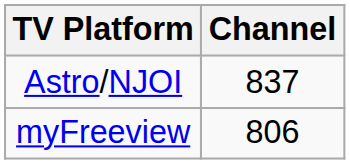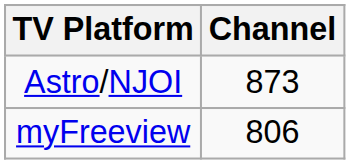Astro/NJOI | Channel: 837 -> 873
